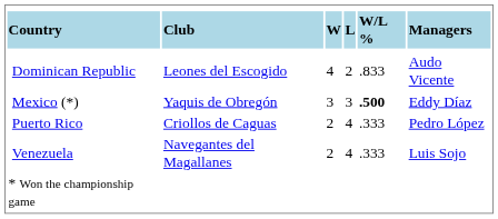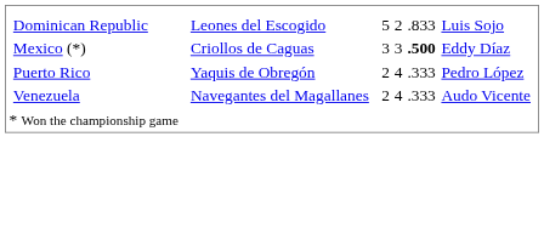- row: Country | Club | W | L | W/L % | Managers
Dominican Republic | column 3: 4 -> 5
Dominican Republic | column 6: Audo Vicente -> Luis Sojo
Mexico (*) | column 2: Yaquis de Obregón -> Criollos de Caguas
Puerto Rico | column 2: Criollos de Caguas -> Yaquis de Obregón
Venezuela | column 6: Luis Sojo -> Audo Vicente
